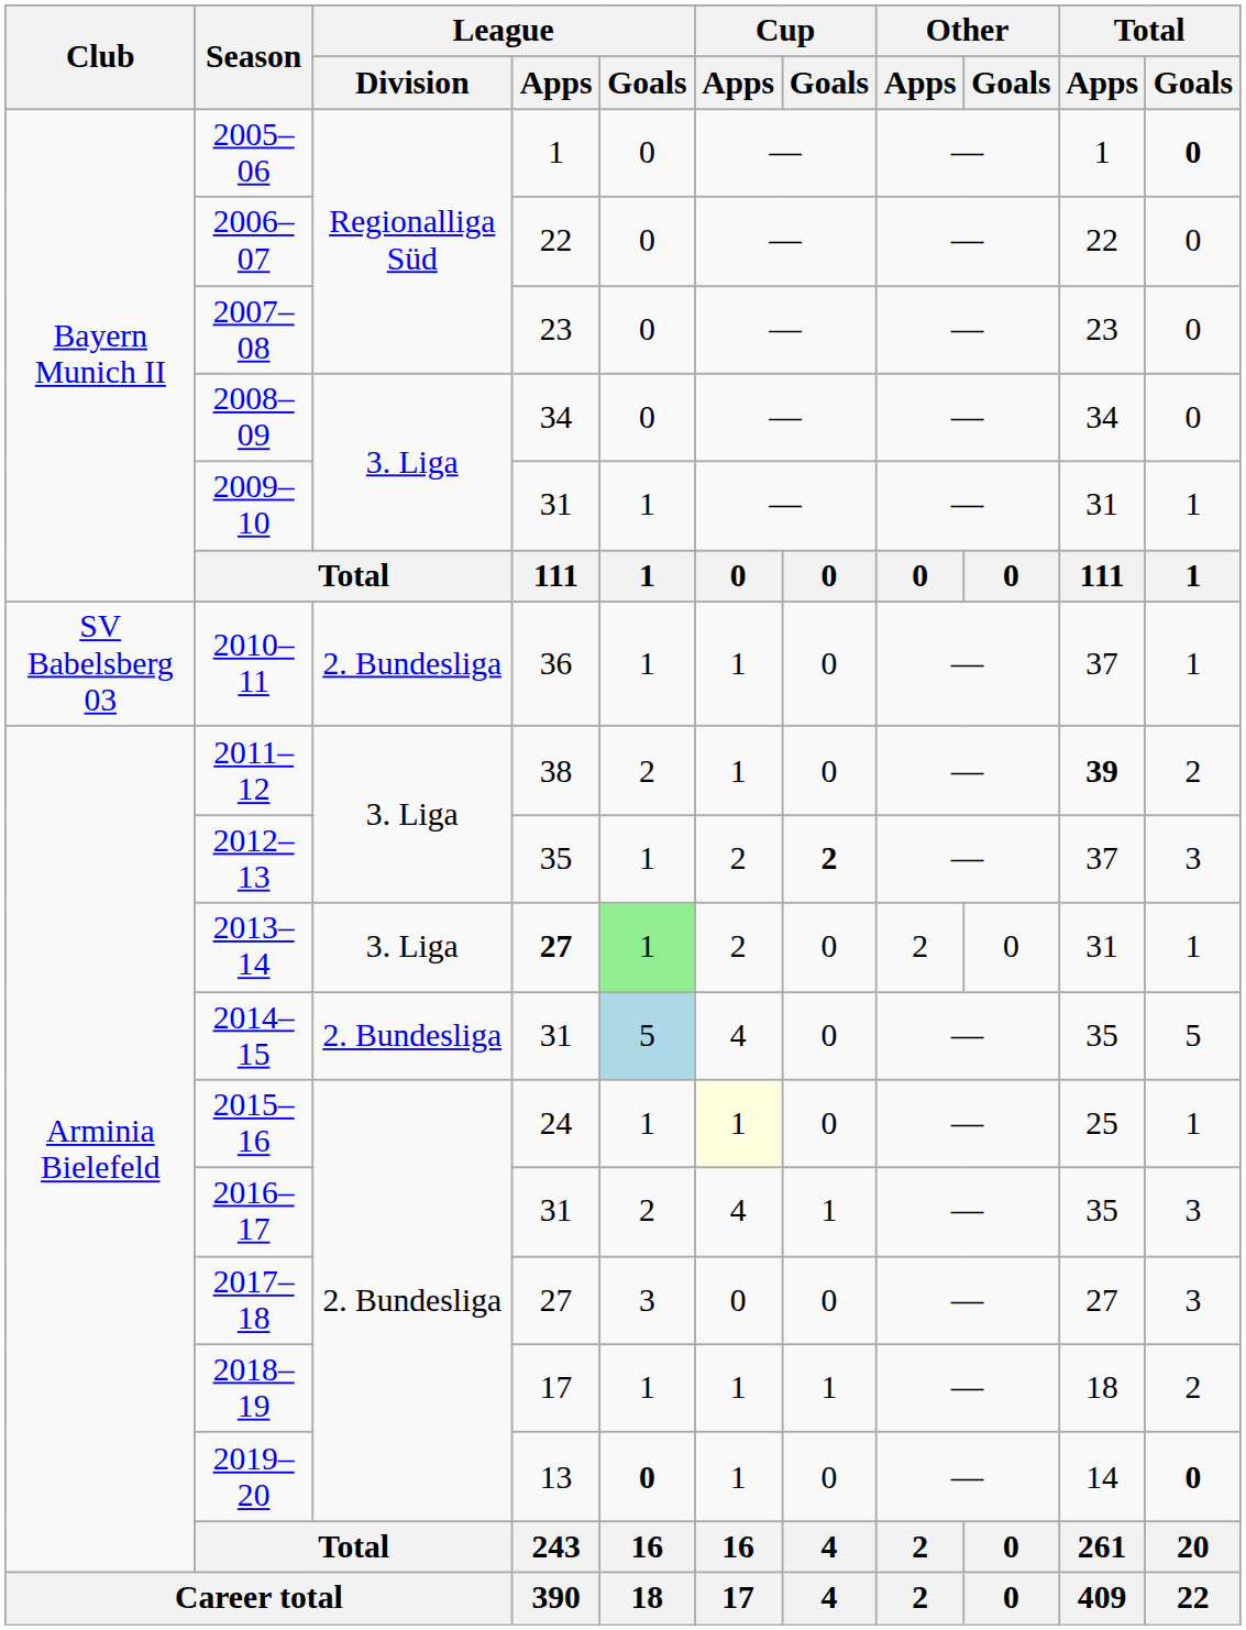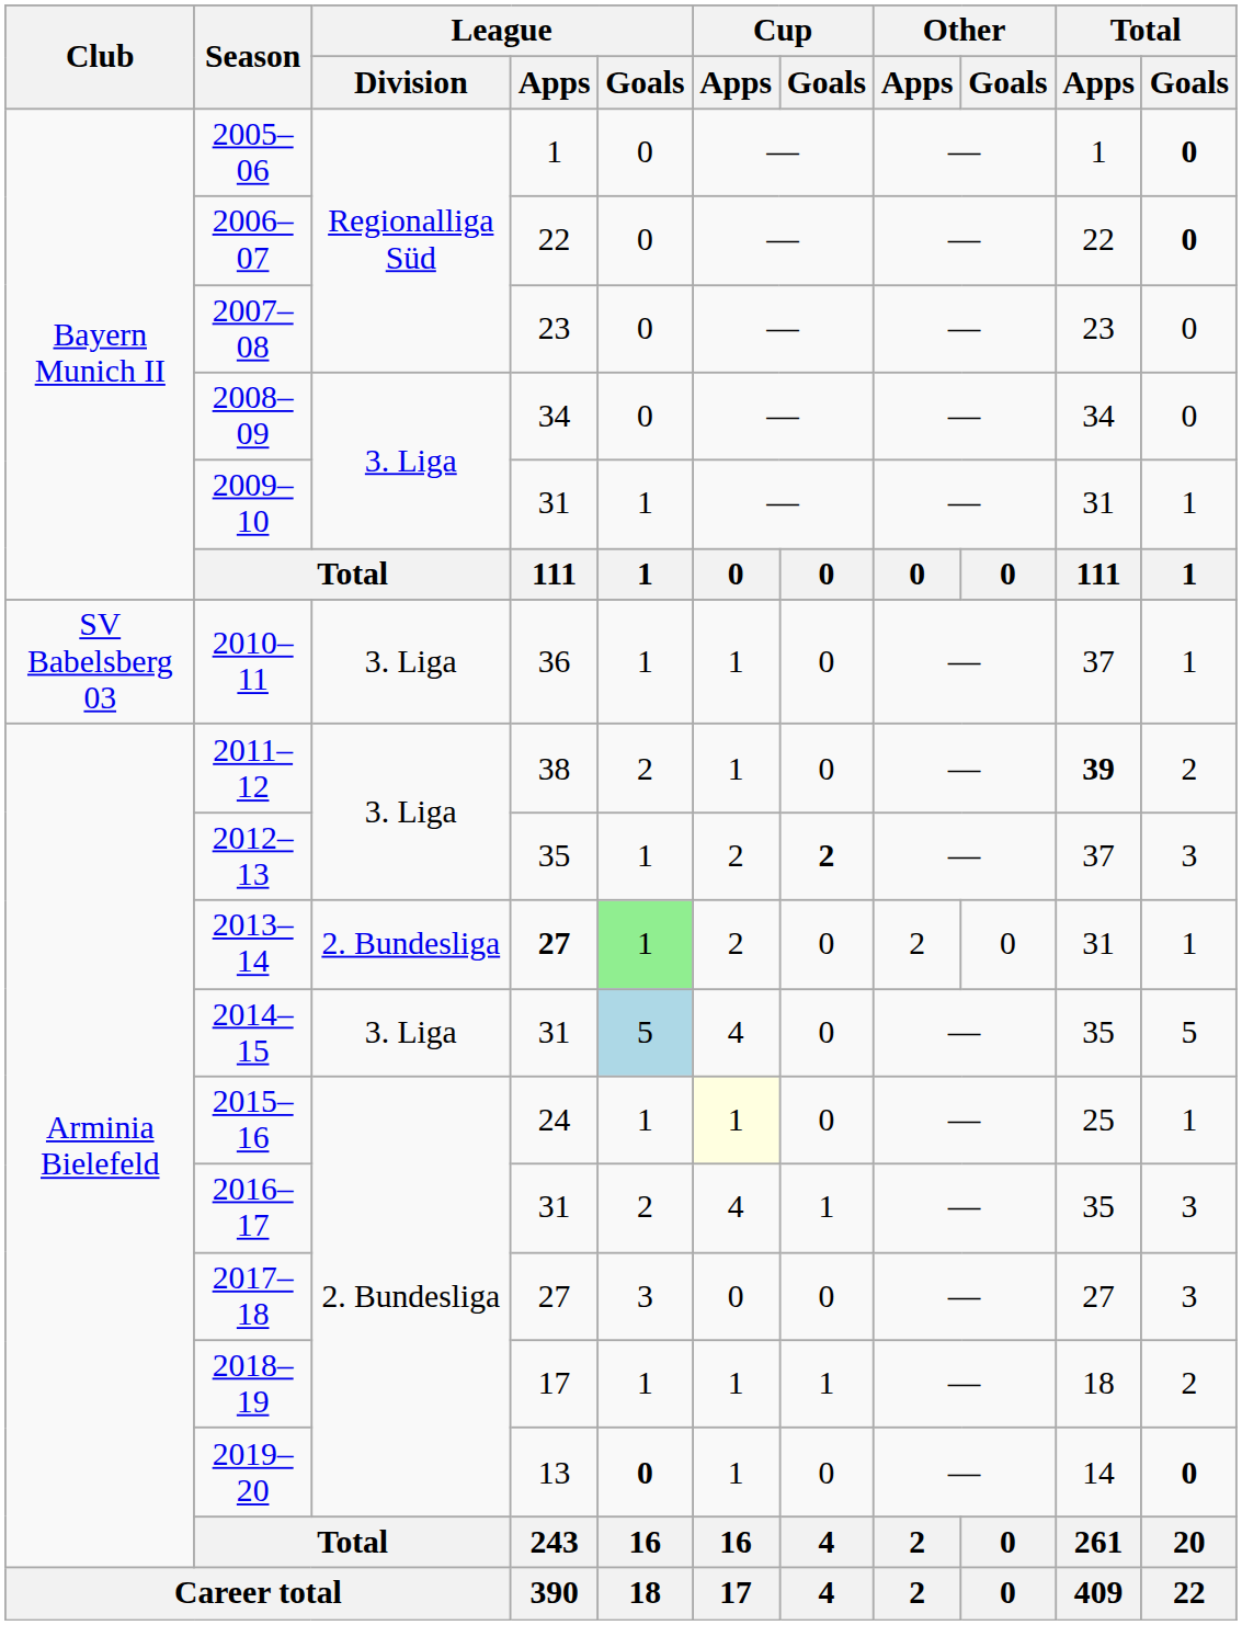2006–07 | Total / Goals: normal -> bold
2010–11 | League / Division: 2. Bundesliga -> 3. Liga
2013–14 | League / Division: 3. Liga -> 2. Bundesliga
2014–15 | League / Division: 2. Bundesliga -> 3. Liga
